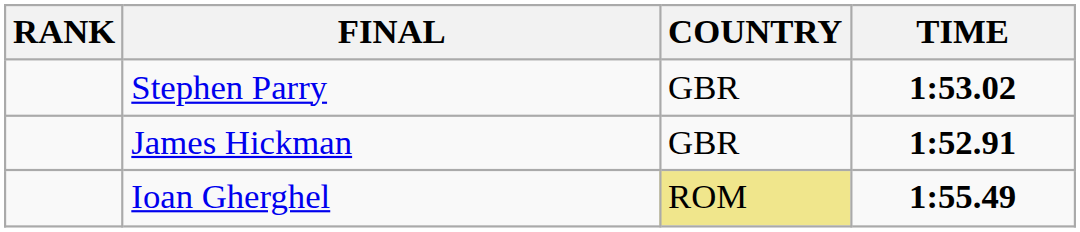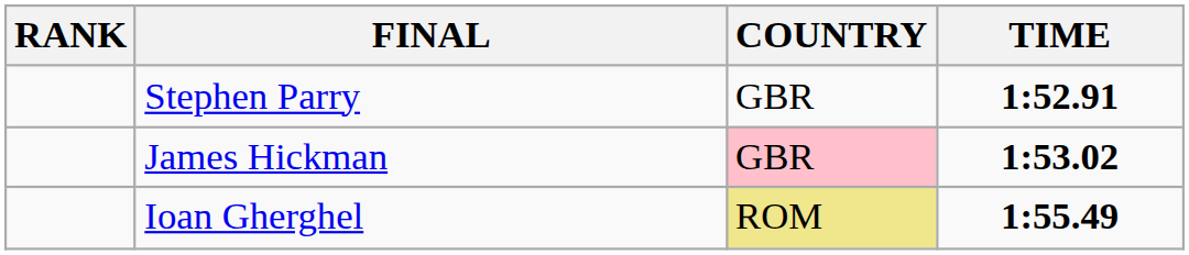Stephen Parry | TIME: 1:53.02 -> 1:52.91
James Hickman | COUNTRY: no background -> pink background
James Hickman | TIME: 1:52.91 -> 1:53.02
